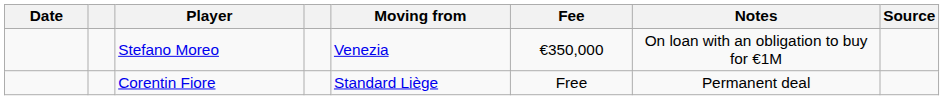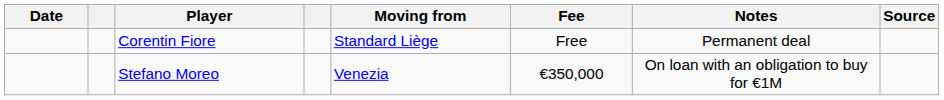rows swapped: Corentin Fiore <-> Stefano Moreo
